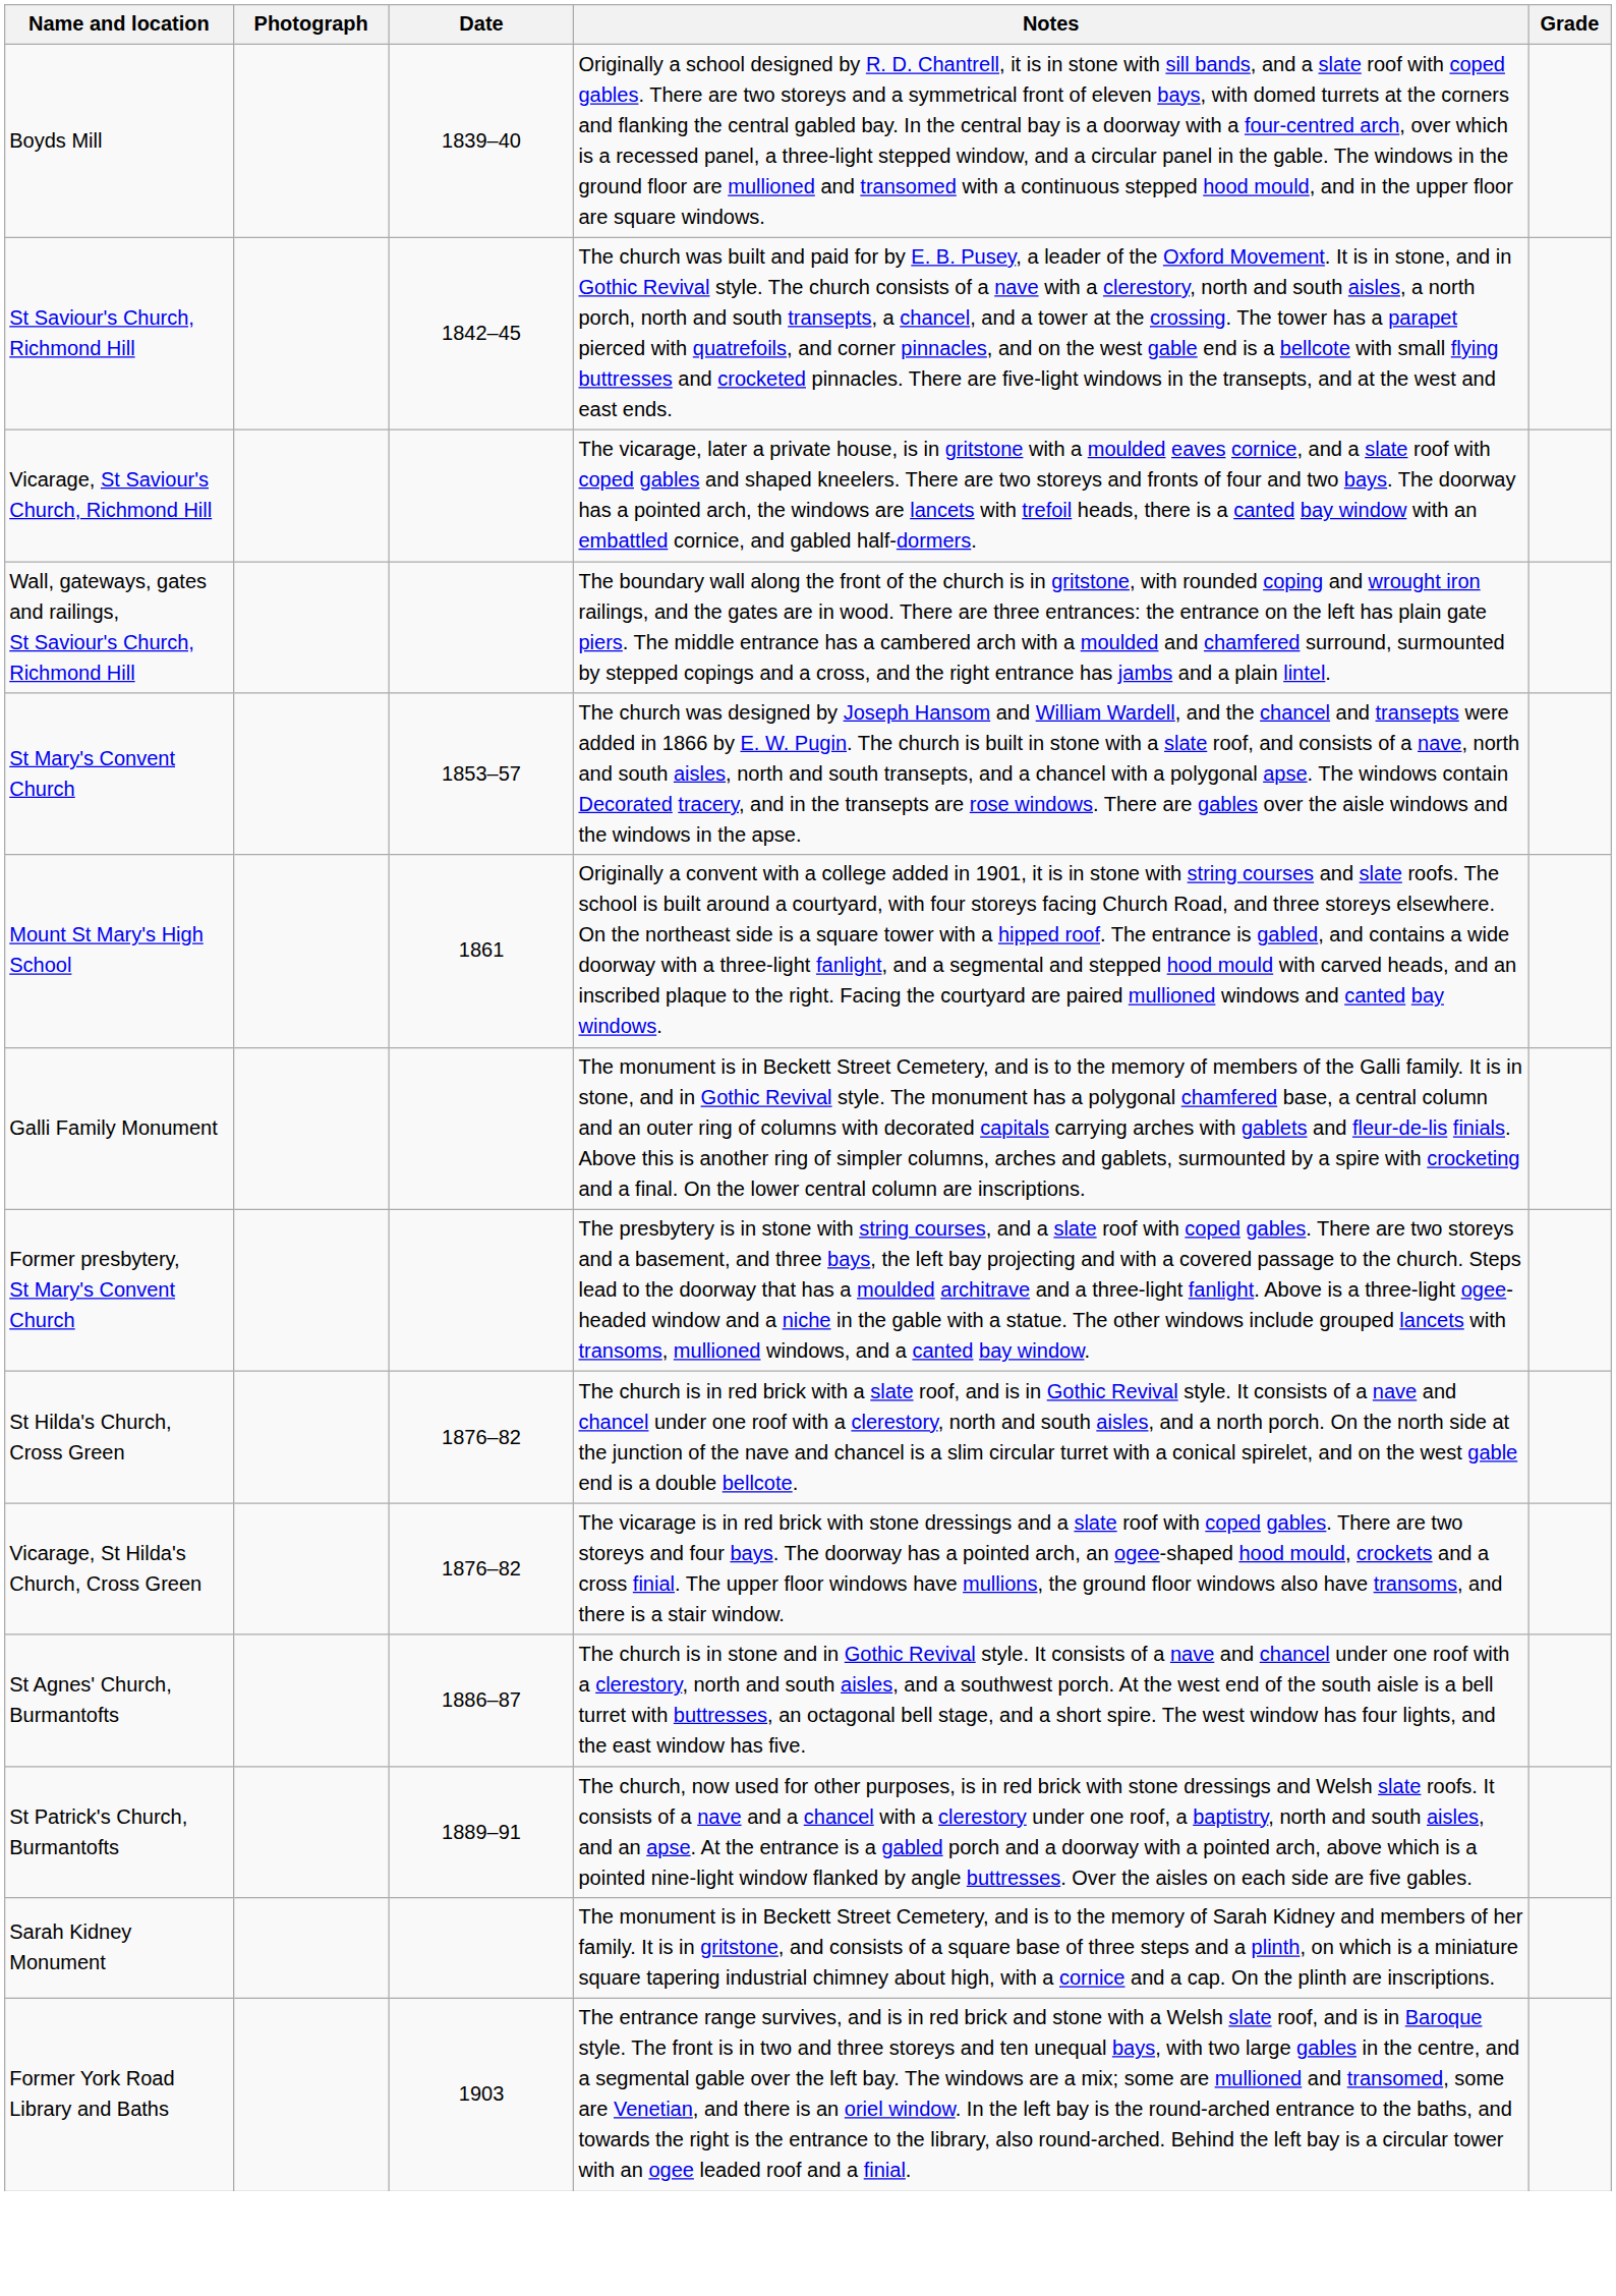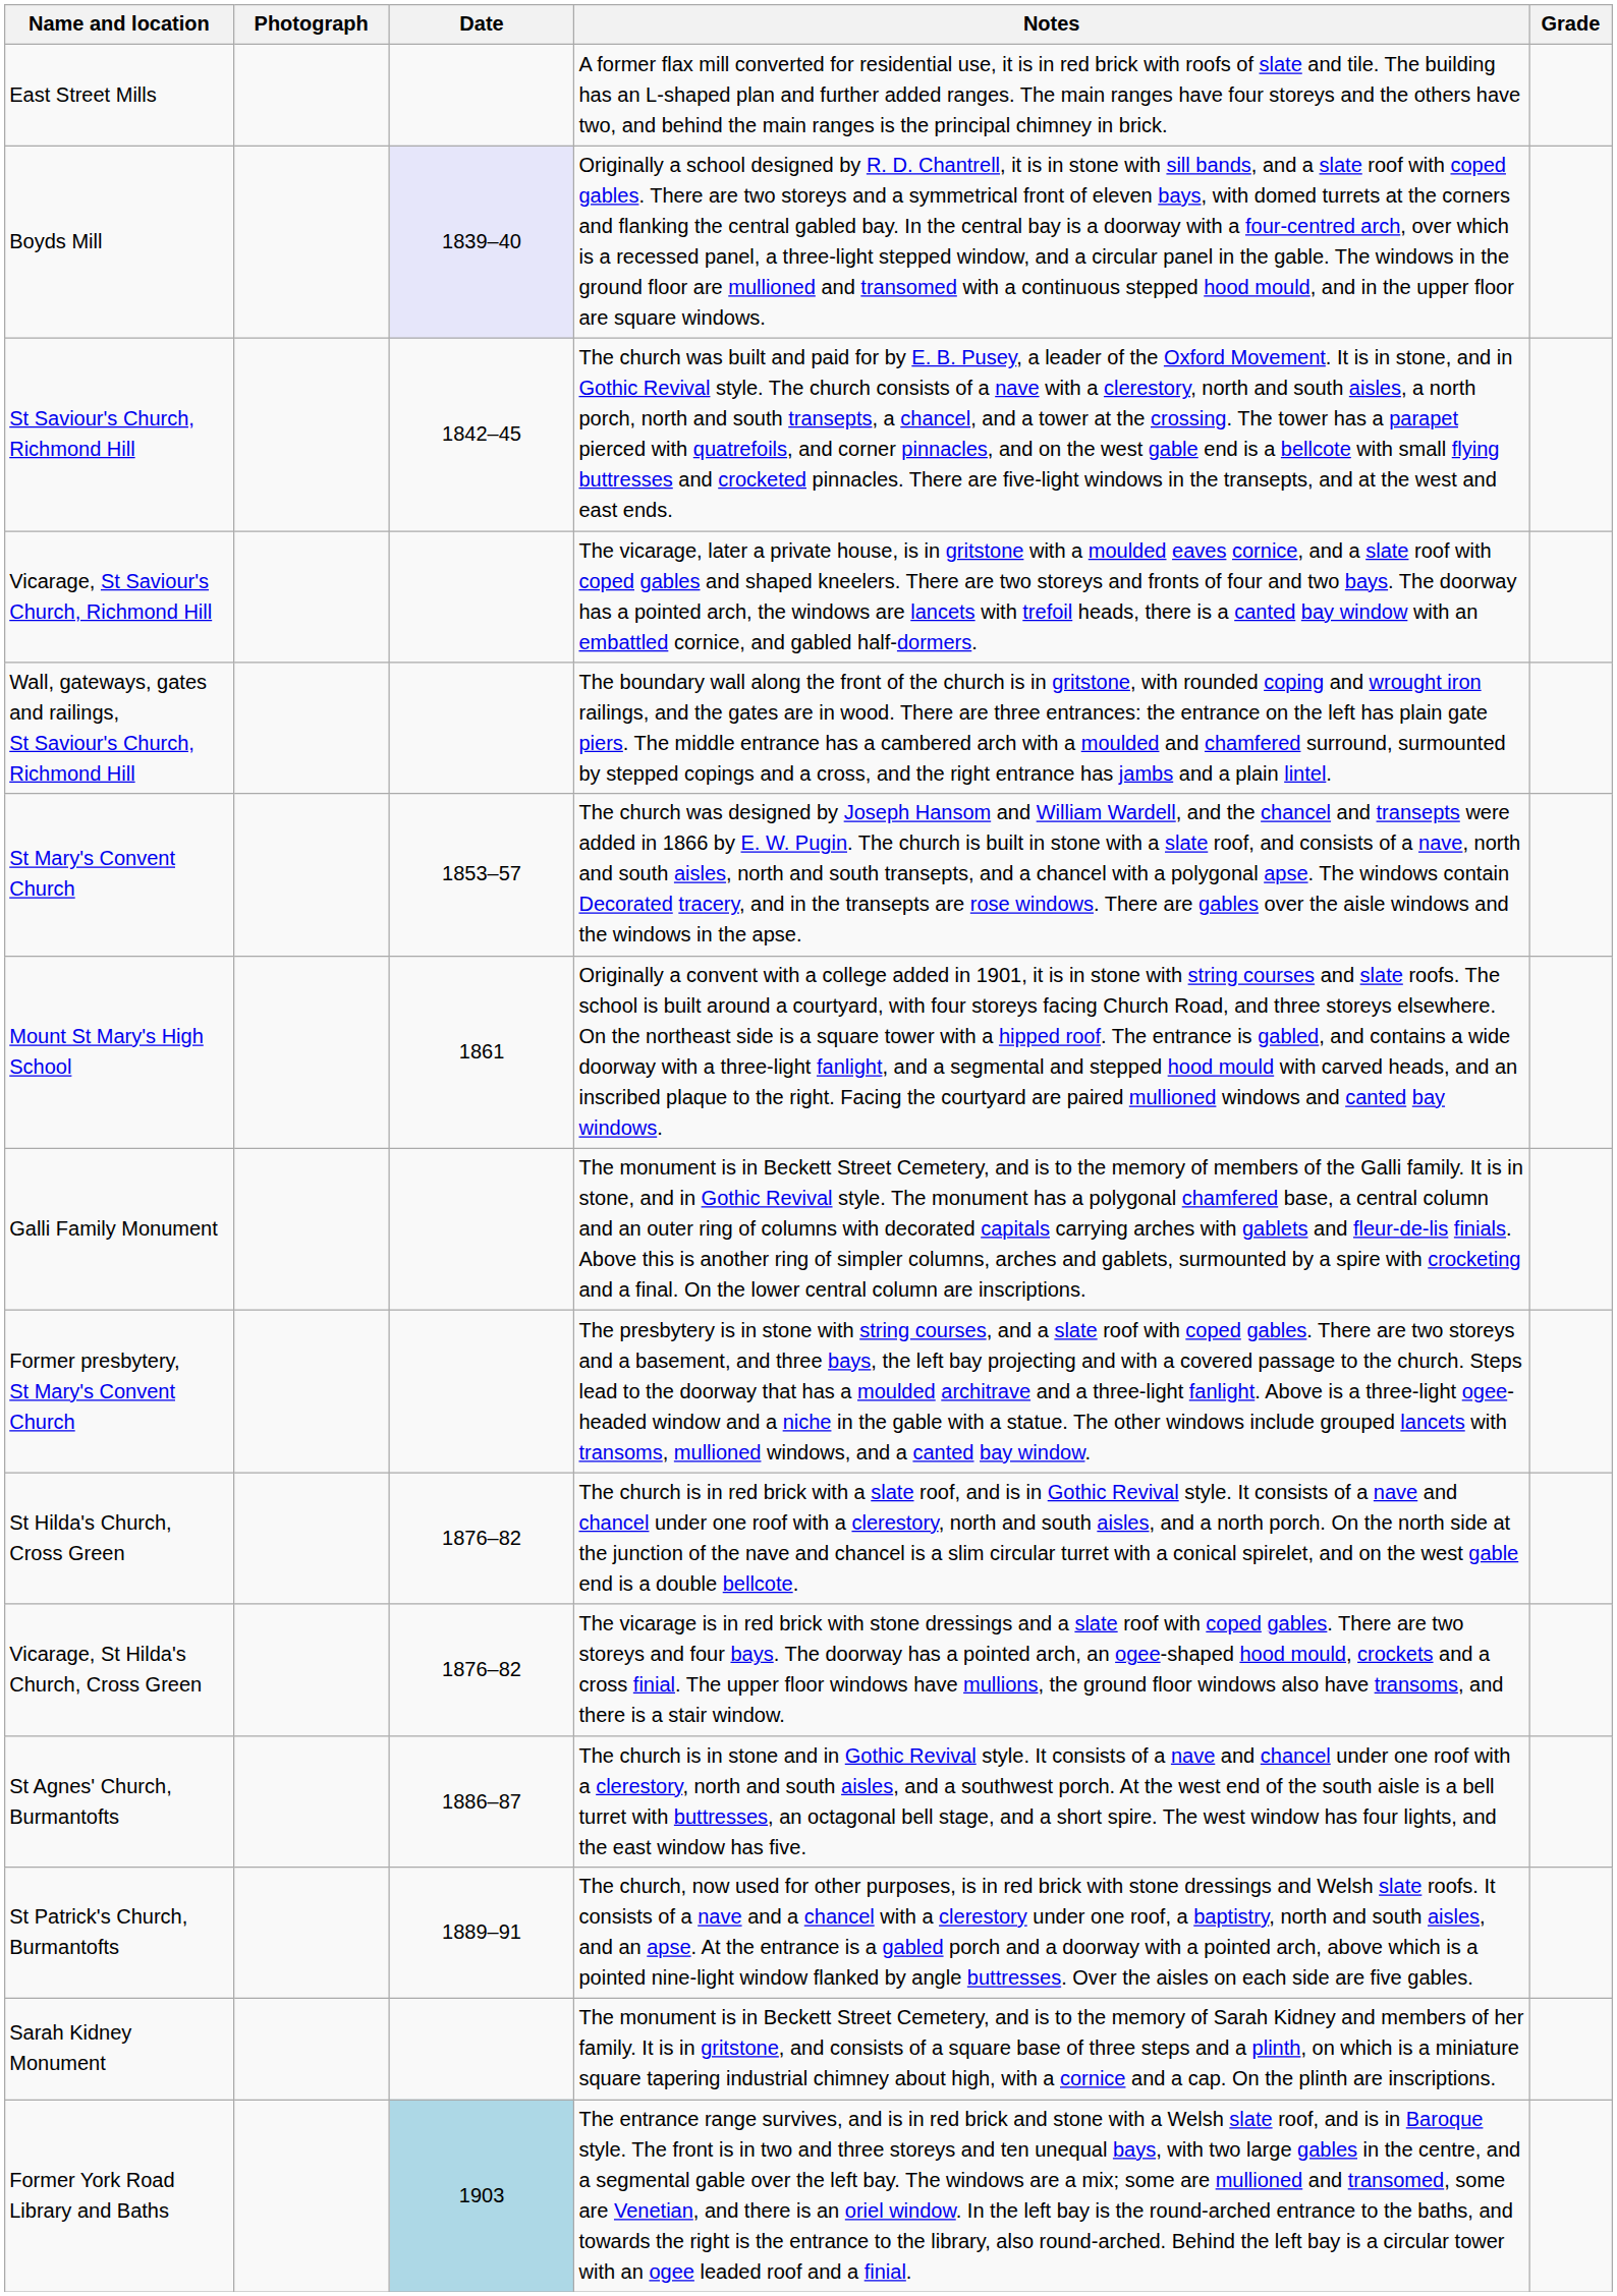+ row: East Street Mills | A former flax mill converted for residential use, it is in red brick with roofs of slate and tile. The building has an L-shaped plan and further added ranges. The main ranges have four storeys and the others have two, and behind the main ranges is the principal chimney in brick.
Boyds Mill | Date: no background -> lavender background
Former York Road Library and Baths | Date: no background -> lightblue background
